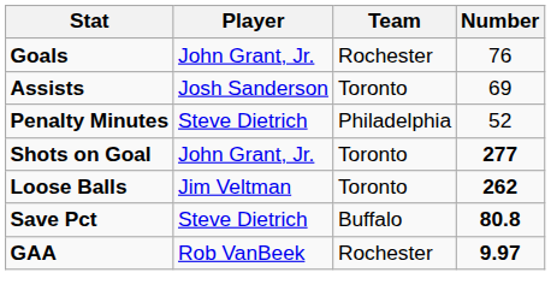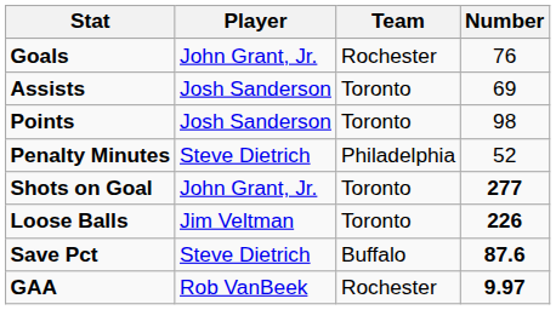+ row: Points | Josh Sanderson | Toronto | 98
Loose Balls | Number: 262 -> 226
Save Pct | Number: 80.8 -> 87.6
